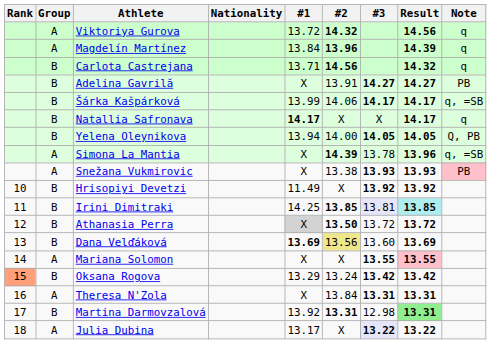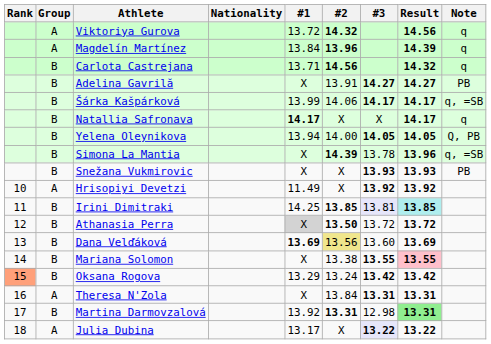Simona La Mantia | Group: A -> B
Snežana Vukmirovic | Group: A -> B
Snežana Vukmirovic | #2: 13.38 -> X
Snežana Vukmirovic | Note: pink background -> no background
Hrisopiyi Devetzi | Group: B -> A
Mariana Solomon | Group: A -> B
Mariana Solomon | #2: X -> 13.38
